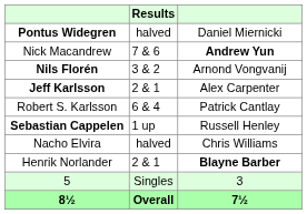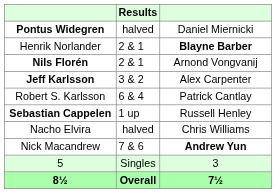rows swapped: Nick Macandrew <-> Henrik Norlander
Nils Florén | Results: 3 & 2 -> 2 & 1
Jeff Karlsson | Results: 2 & 1 -> 3 & 2
